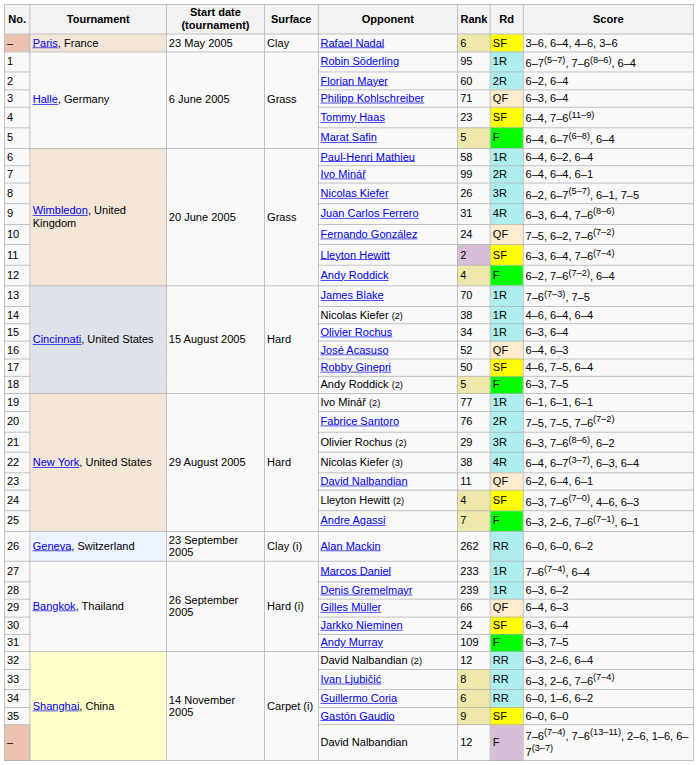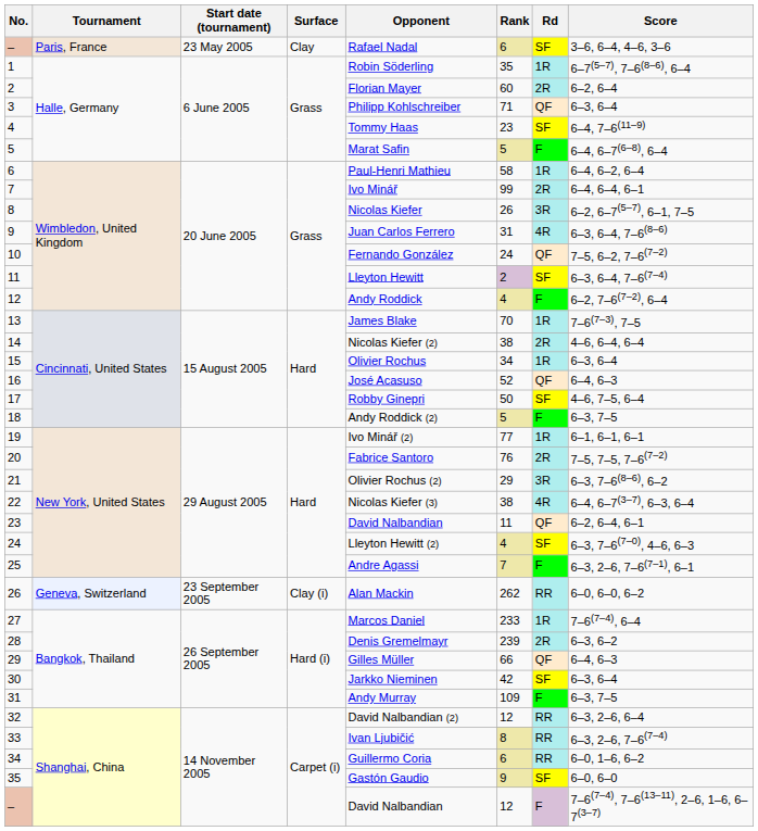1 | Rank: 95 -> 35
14 | Rd: 1R -> 2R
28 | Rd: 1R -> 2R
30 | Rank: 24 -> 42
